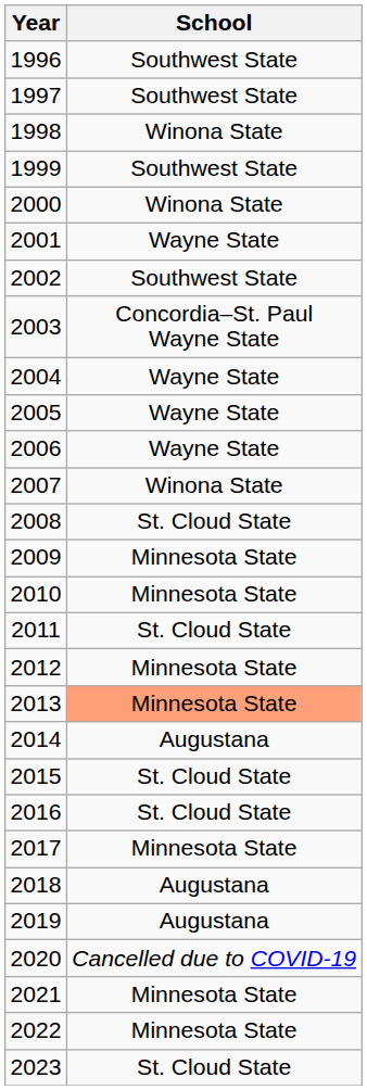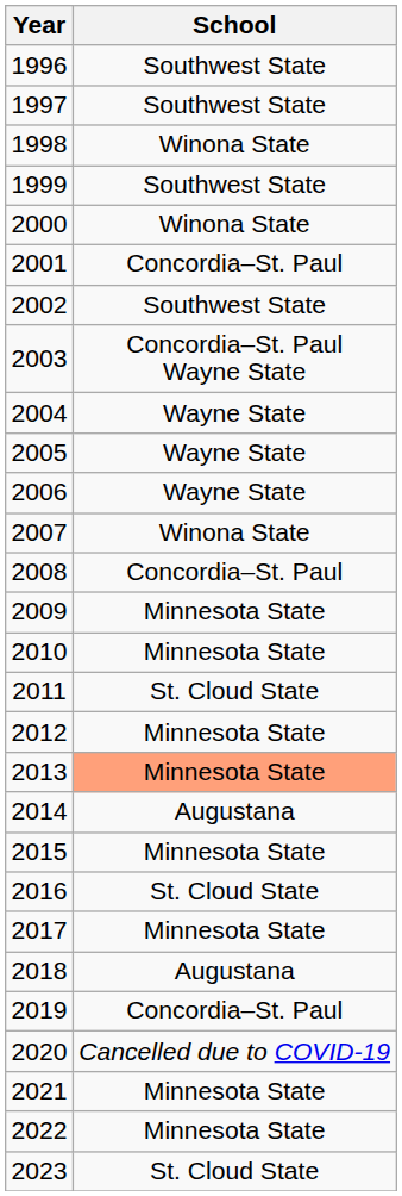2001 | School: Wayne State -> Concordia–St. Paul
2008 | School: St. Cloud State -> Concordia–St. Paul
2015 | School: St. Cloud State -> Minnesota State
2019 | School: Augustana -> Concordia–St. Paul
